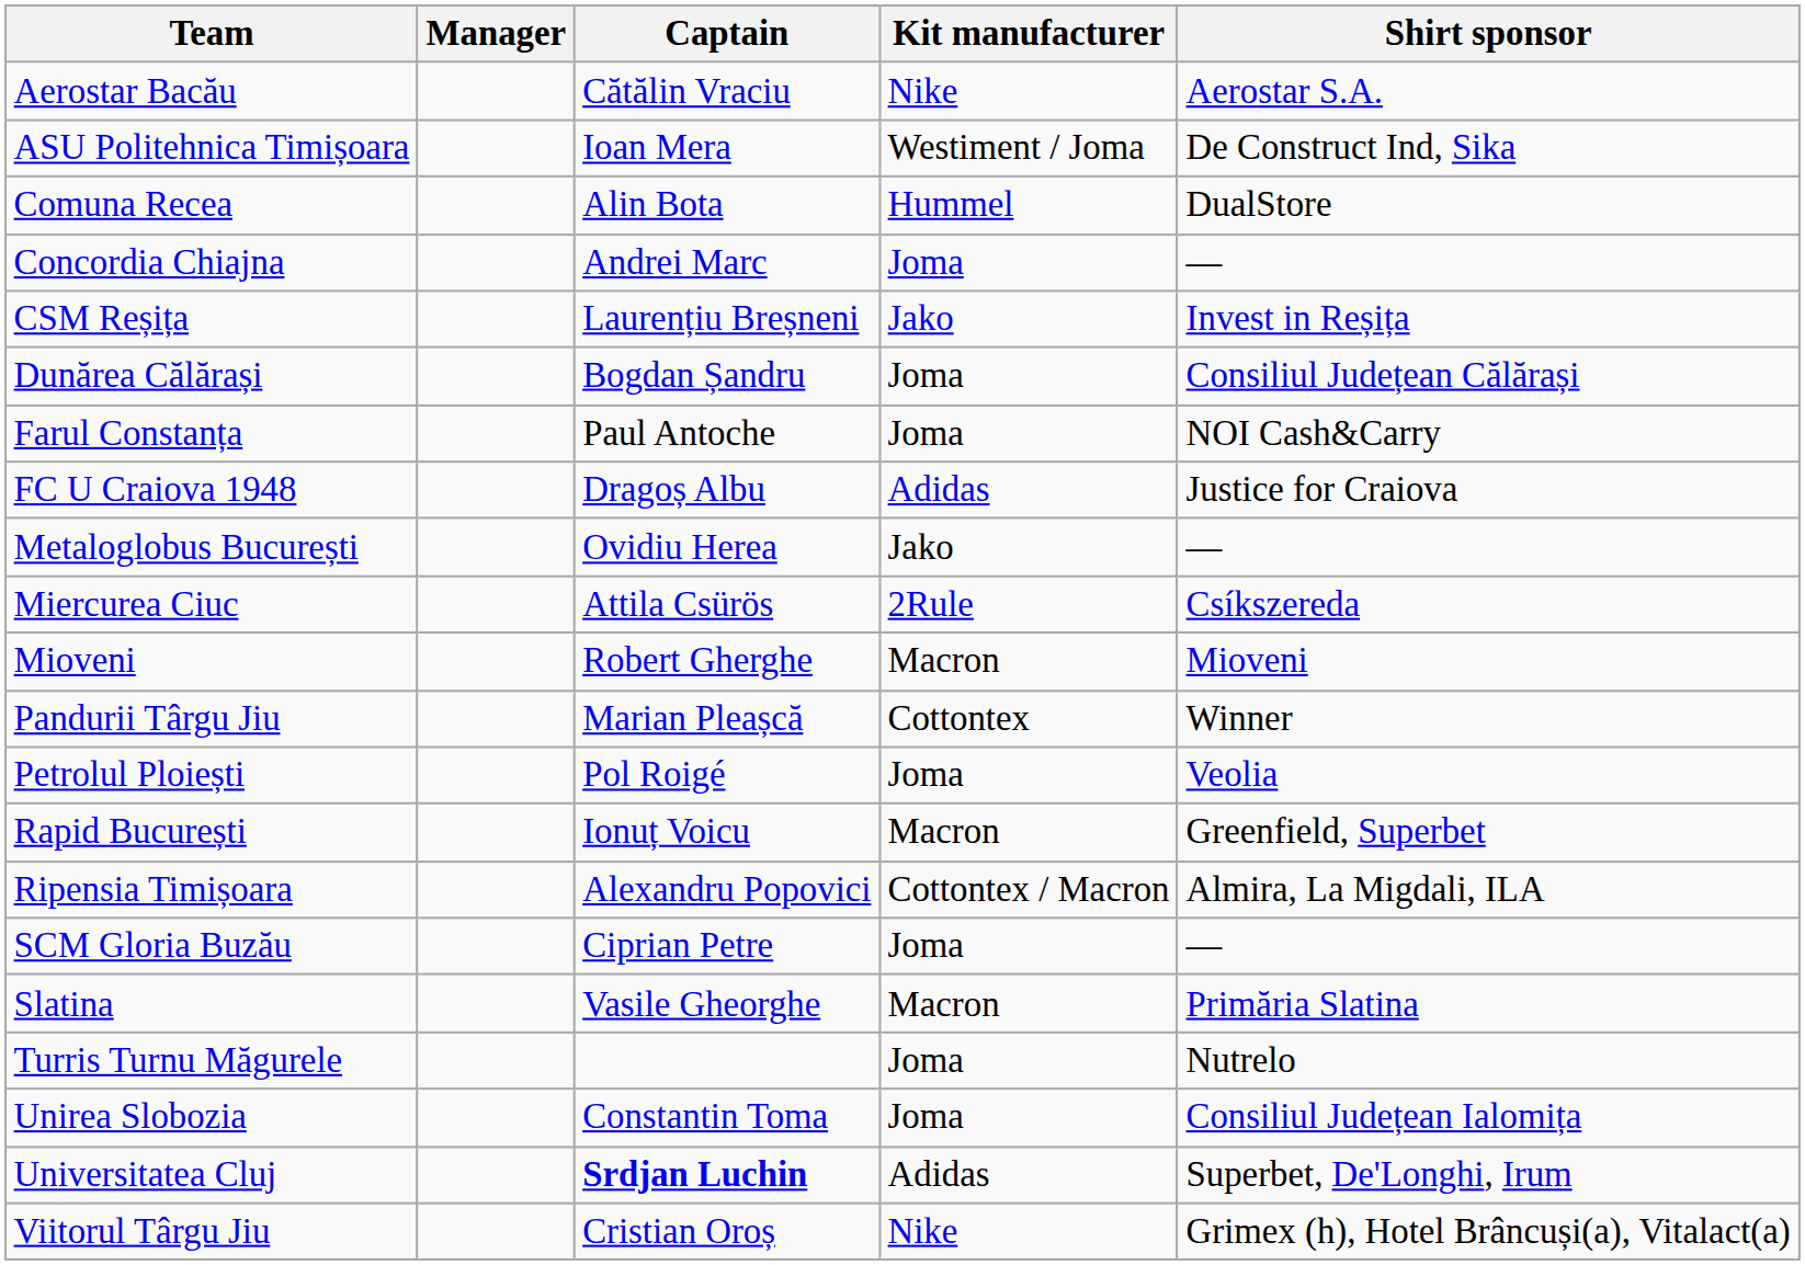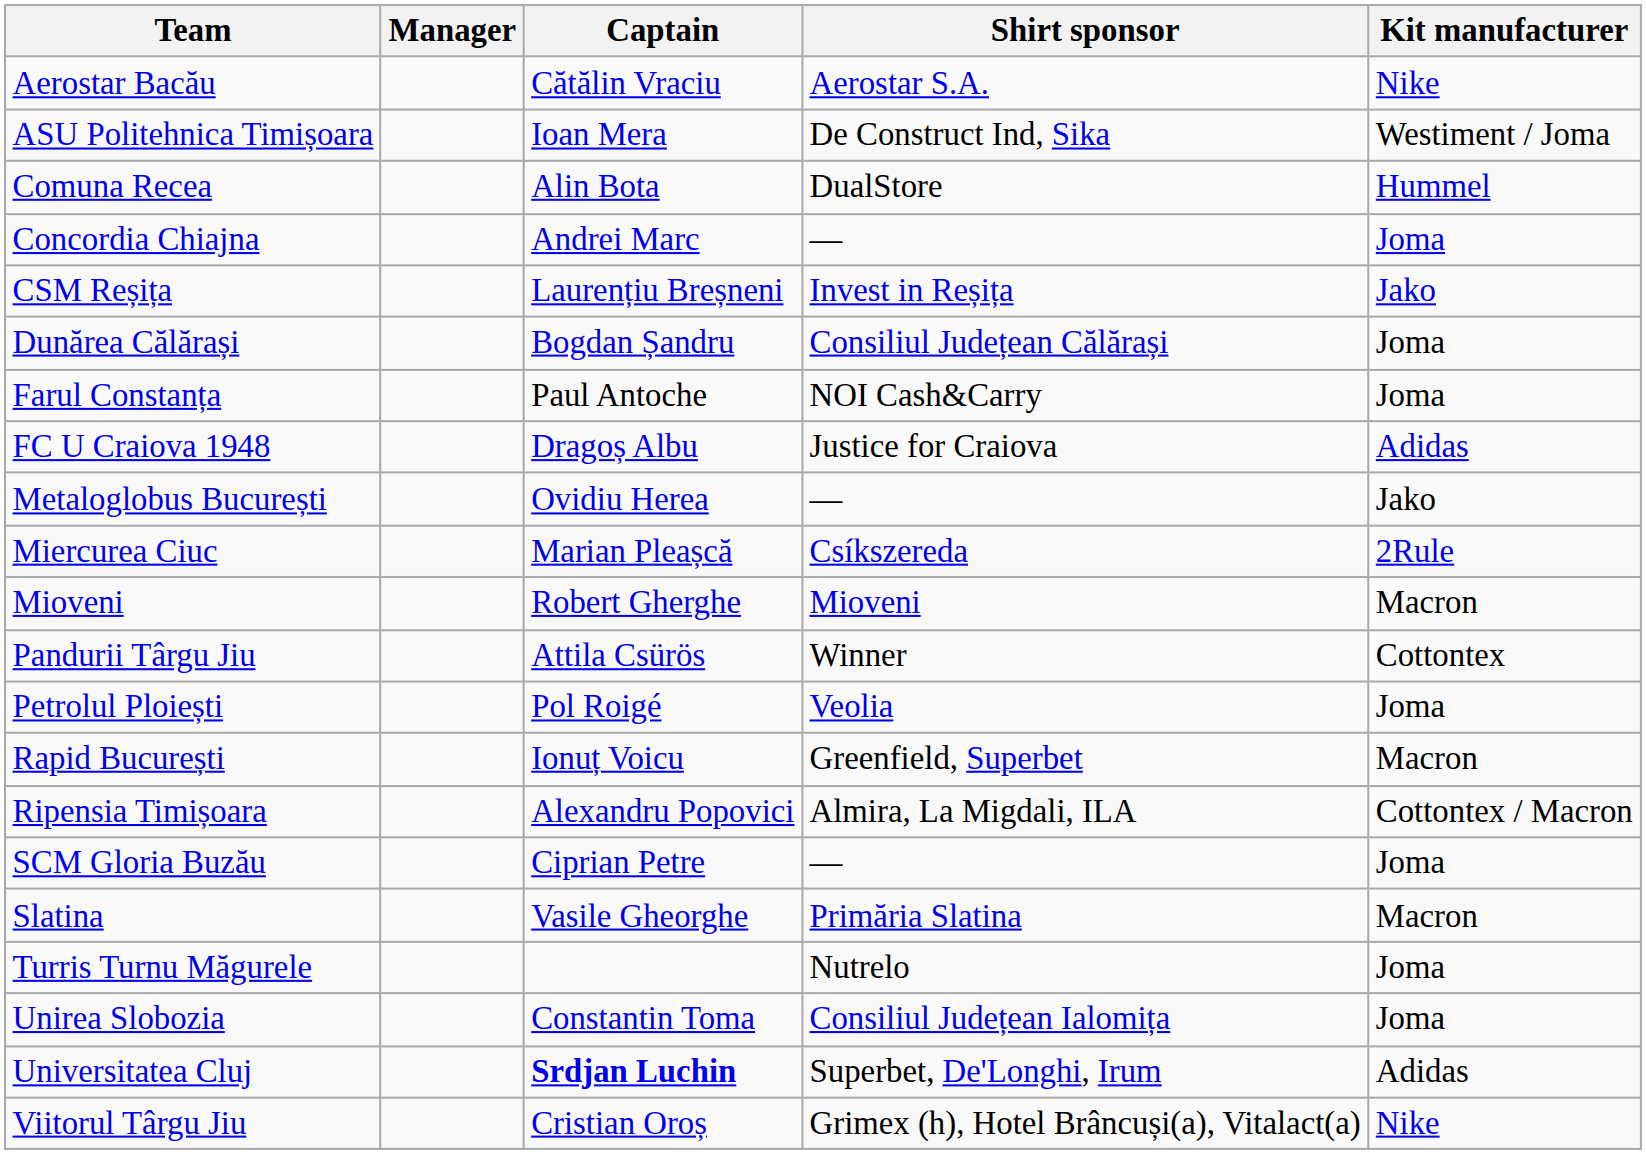columns swapped: Kit manufacturer <-> Shirt sponsor
Miercurea Ciuc | Captain: Attila Csürös -> Marian Pleașcă
Pandurii Târgu Jiu | Captain: Marian Pleașcă -> Attila Csürös
